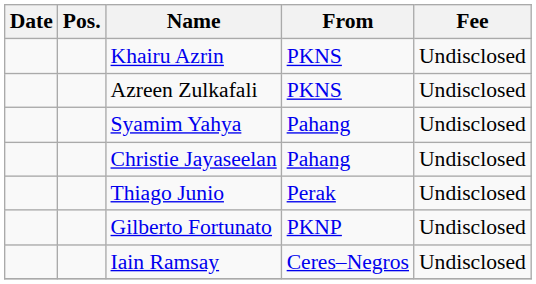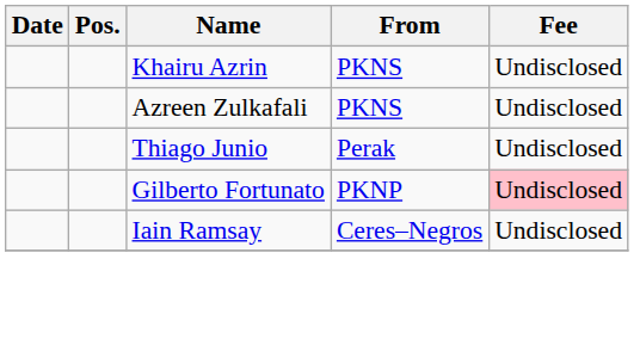- row: Syamim Yahya | Pahang | Undisclosed
- row: Christie Jayaseelan | Pahang | Undisclosed
Gilberto Fortunato | Fee: no background -> pink background
